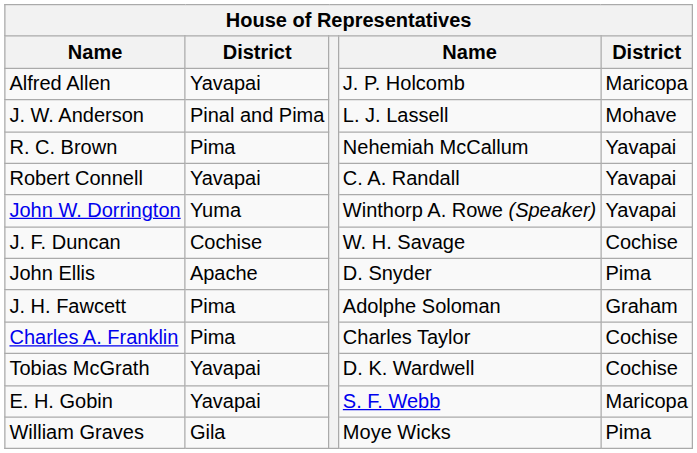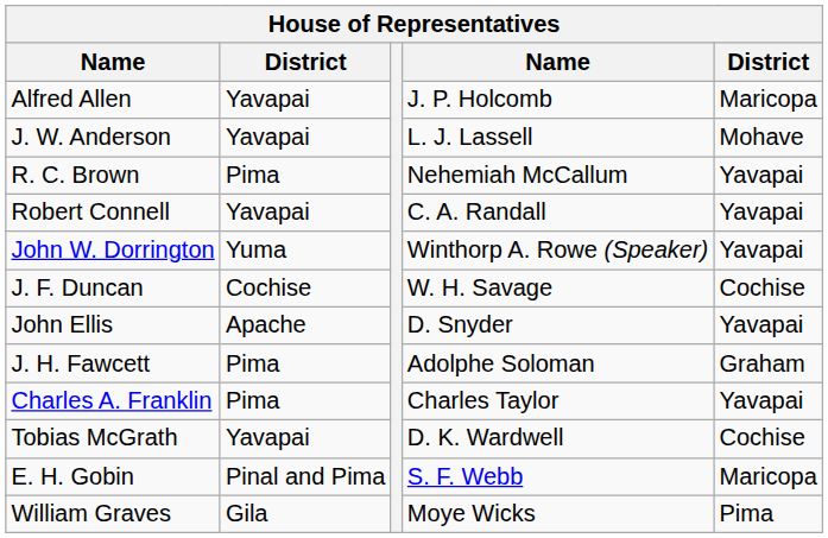J. W. Anderson | column 2: Pinal and Pima -> Yavapai
John Ellis | column 5: Pima -> Yavapai
Charles A. Franklin | column 5: Cochise -> Yavapai
E. H. Gobin | column 2: Yavapai -> Pinal and Pima
